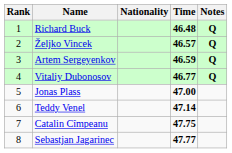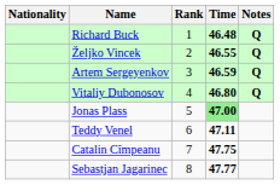columns swapped: Rank <-> Nationality
Željko Vincek | Time: 46.57 -> 46.55
Vitaliy Dubonosov | Time: 46.77 -> 46.80
Jonas Plass | Time: no background -> lightgreen background
Teddy Venel | Time: 47.14 -> 47.11
